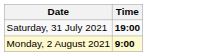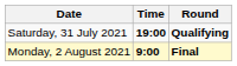+ column: Round | Qualifying | Final
